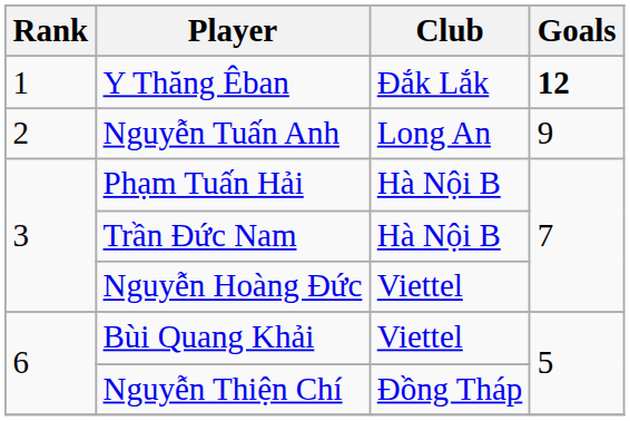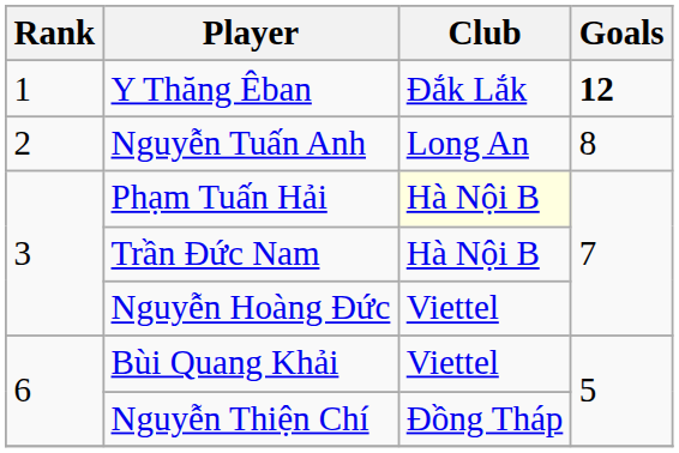Nguyễn Tuấn Anh | Goals: 9 -> 8
Phạm Tuấn Hải | Club: no background -> lightyellow background
